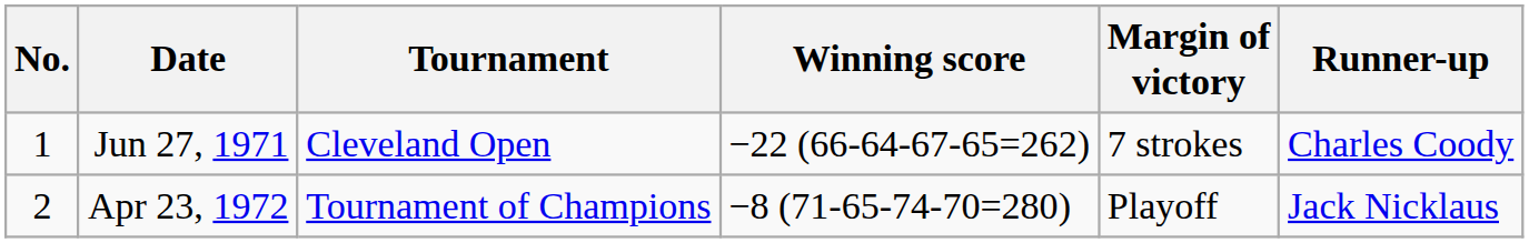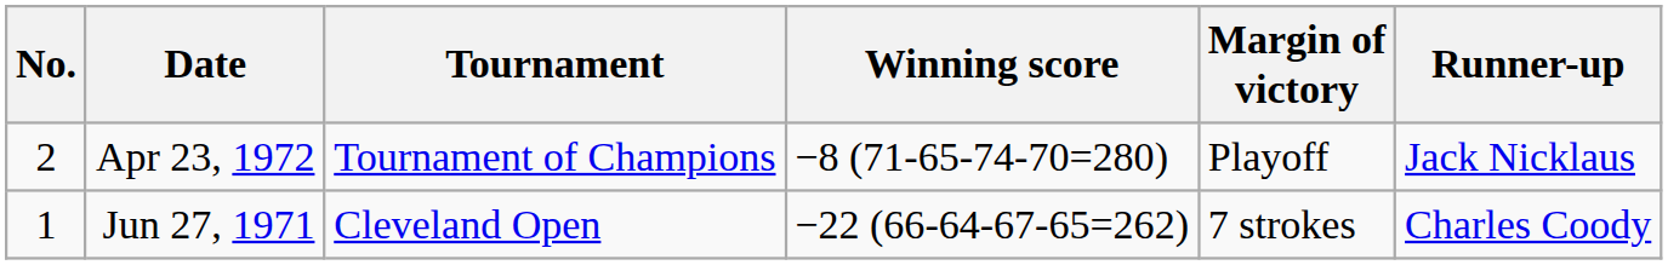rows swapped: Jun 27, 1971 <-> Apr 23, 1972
